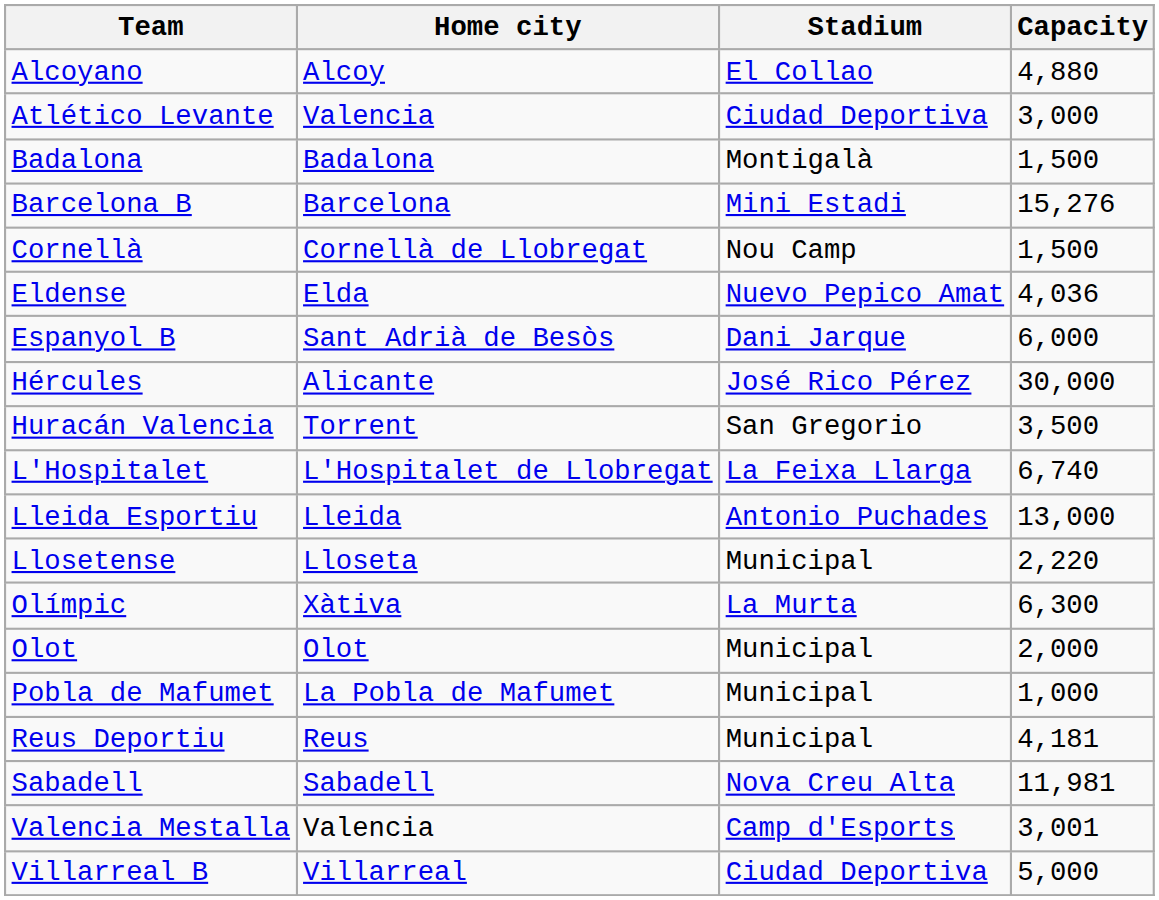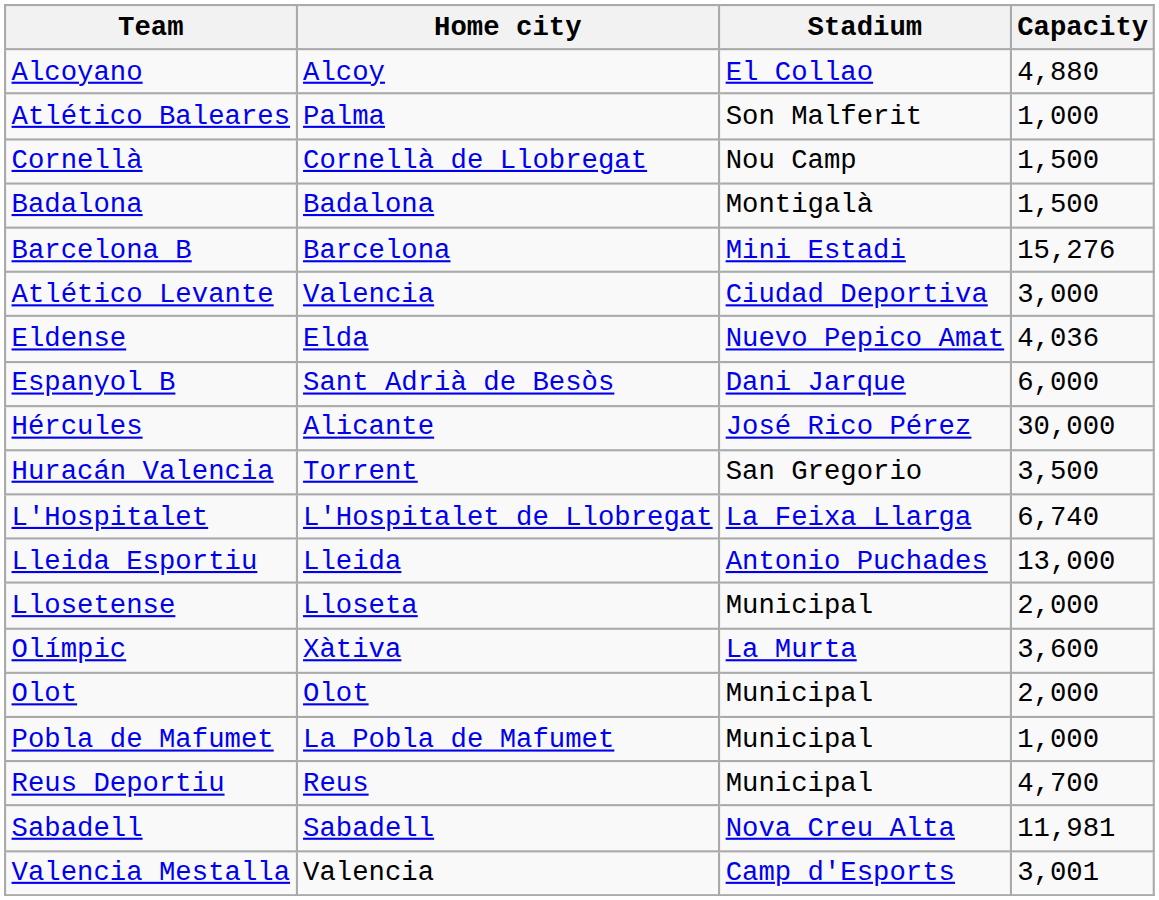+ row: Atlético Baleares | Palma | Son Malferit | 1,000
rows swapped: Atlético Levante <-> Cornellà
Llosetense | Capacity: 2,220 -> 2,000
Olímpic | Capacity: 6,300 -> 3,600
Reus Deportiu | Capacity: 4,181 -> 4,700
- row: Villarreal B | Villarreal | Ciudad Deportiva | 5,000
